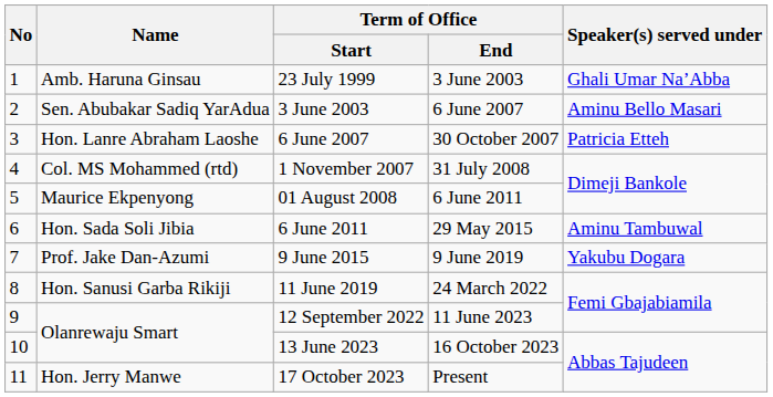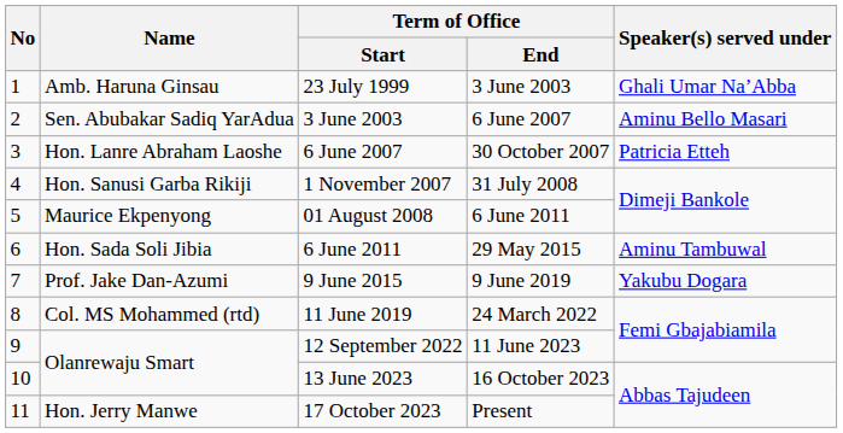1 November 2007 | Name: Col. MS Mohammed (rtd) -> Hon. Sanusi Garba Rikiji
11 June 2019 | Name: Hon. Sanusi Garba Rikiji -> Col. MS Mohammed (rtd)
